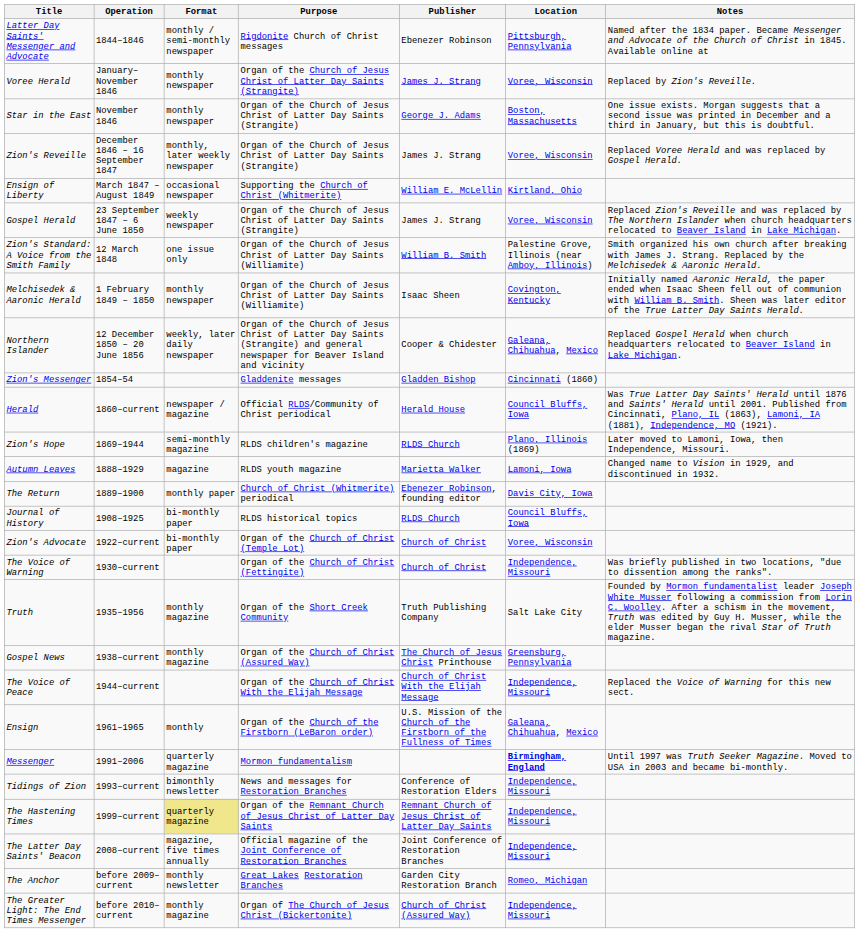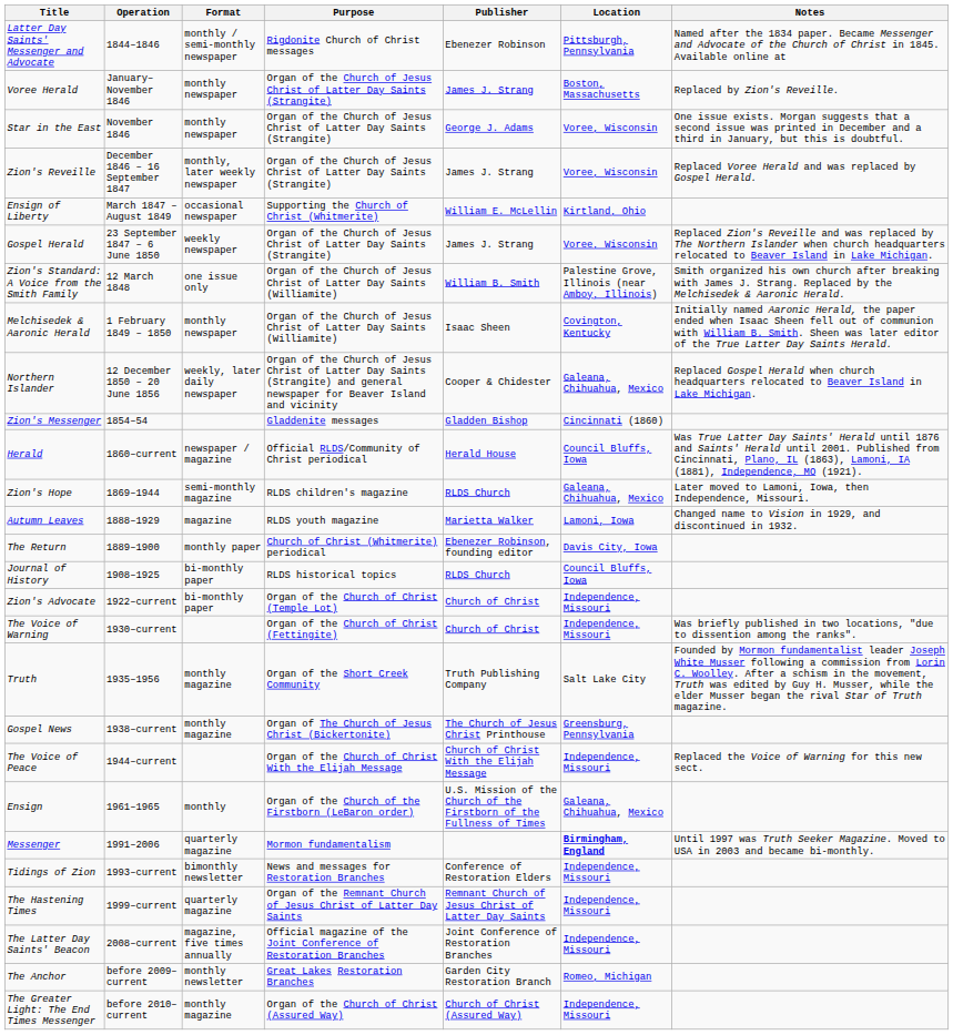Voree Herald | Location: Voree, Wisconsin -> Boston, Massachusetts
Star in the East | Location: Boston, Massachusetts -> Voree, Wisconsin
Zion's Hope | Location: Plano, Illinois (1869) -> Galeana, Chihuahua, Mexico
Zion's Advocate | Location: Voree, Wisconsin -> Independence, Missouri
Gospel News | Purpose: Organ of the Church of Christ (Assured Way) -> Organ of The Church of Jesus Christ (Bickertonite)
The Hastening Times | Format: khaki background -> no background
The Greater Light: The End Times Messenger | Purpose: Organ of The Church of Jesus Christ (Bickertonite) -> Organ of the Church of Christ (Assured Way)
